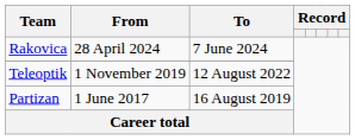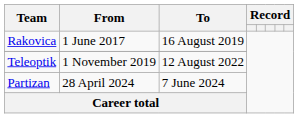Rakovica | From: 28 April 2024 -> 1 June 2017
Rakovica | To: 7 June 2024 -> 16 August 2019
Partizan | From: 1 June 2017 -> 28 April 2024
Partizan | To: 16 August 2019 -> 7 June 2024
